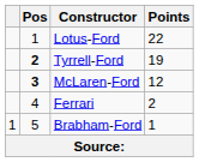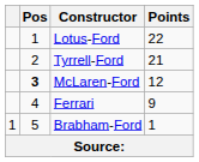Tyrrell-Ford | Pos: bold -> normal
Tyrrell-Ford | Points: 19 -> 21
Ferrari | Points: 2 -> 9
